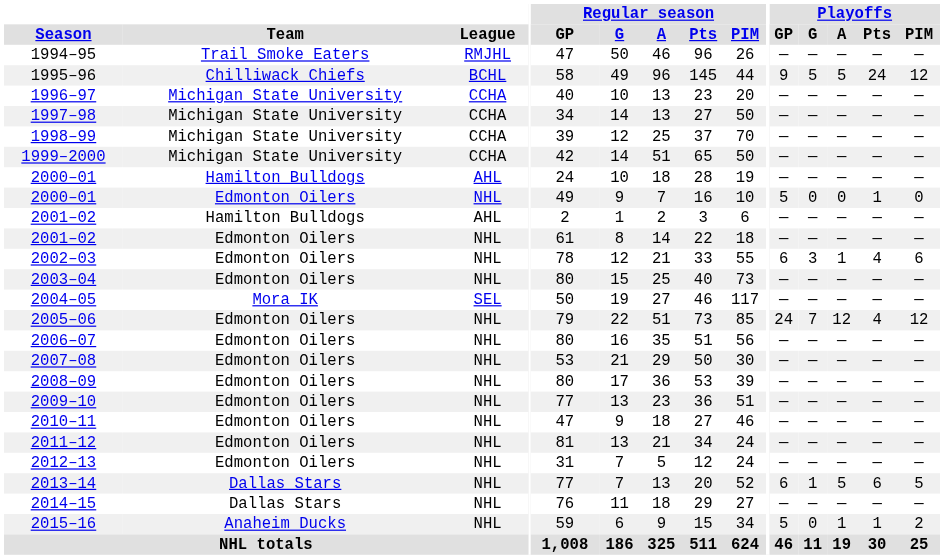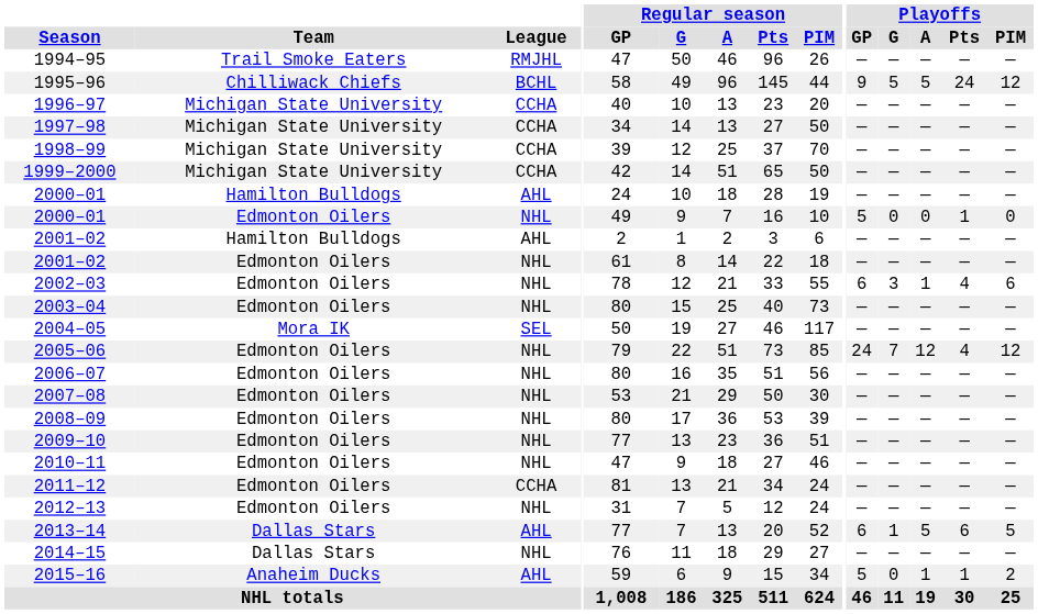2011–12 | League: NHL -> CCHA
2013–14 | League: NHL -> AHL
2015–16 | League: NHL -> AHL
